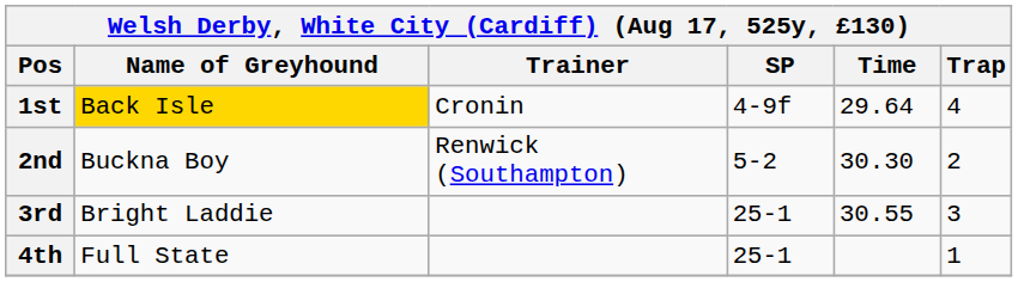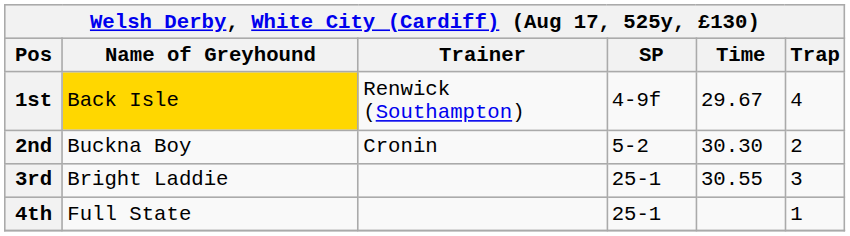1st | Trainer: Cronin -> Renwick (Southampton)
1st | Time: 29.64 -> 29.67
2nd | Trainer: Renwick (Southampton) -> Cronin
